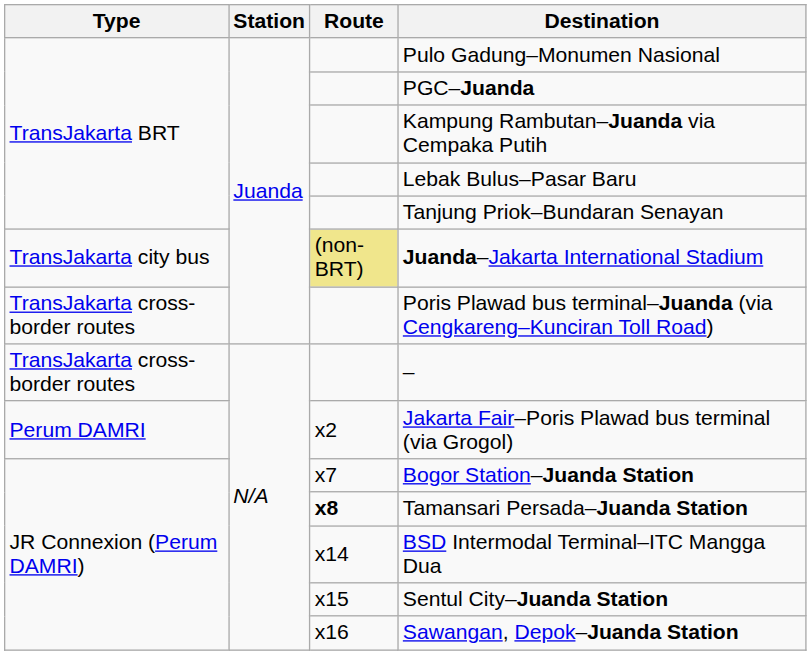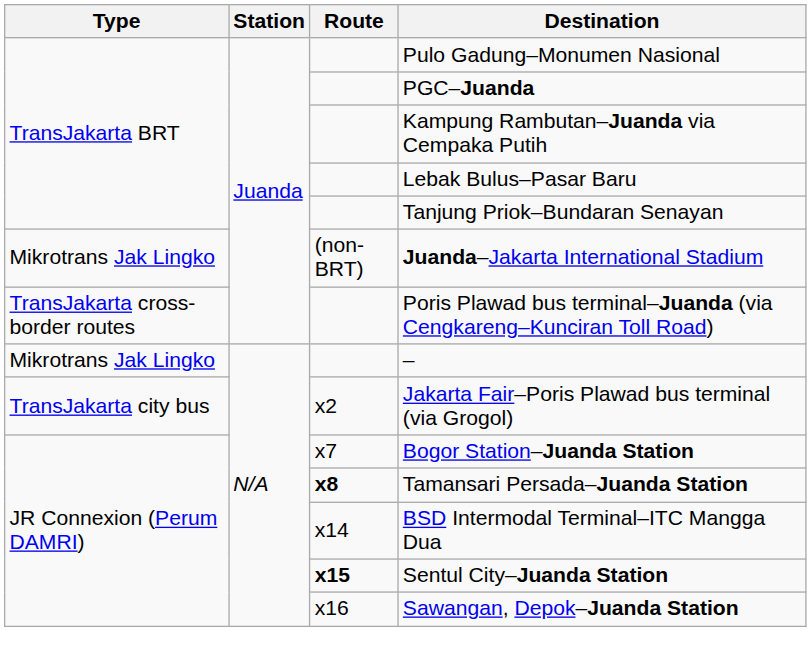Juanda–Jakarta International Stadium | Type: TransJakarta city bus -> Mikrotrans Jak Lingko
Juanda–Jakarta International Stadium | Route: khaki background -> no background
– | Type: TransJakarta cross-border routes -> Mikrotrans Jak Lingko
Jakarta Fair–Poris Plawad bus terminal (via Grogol) | Type: Perum DAMRI -> TransJakarta city bus
Sentul City–Juanda Station | Route: normal -> bold
